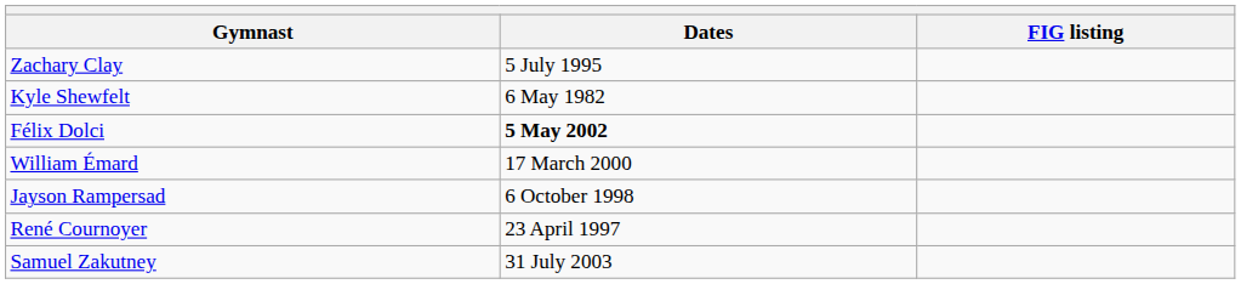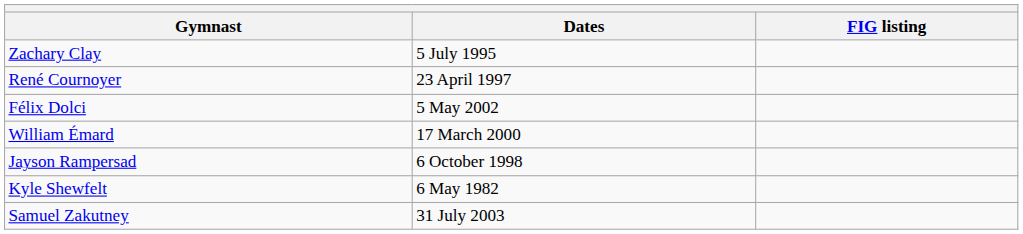rows swapped: René Cournoyer <-> Kyle Shewfelt
Félix Dolci | Dates: bold -> normal
